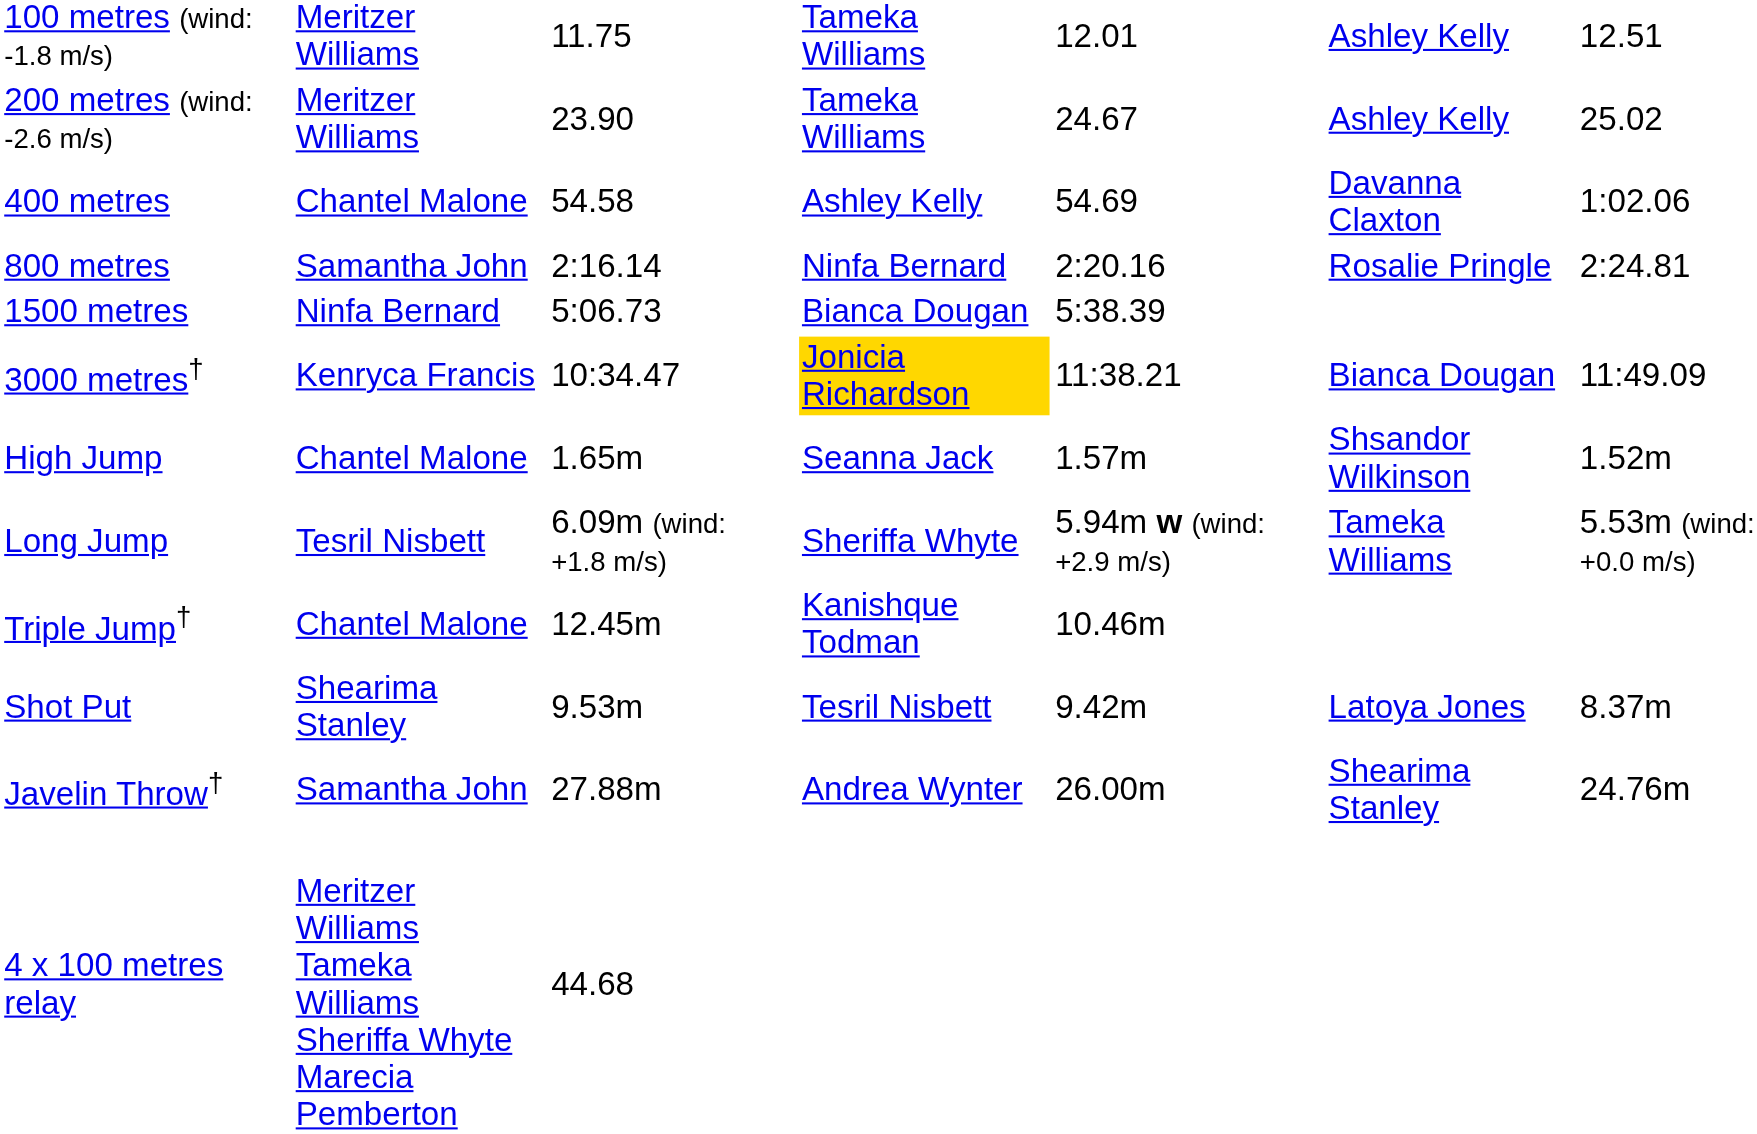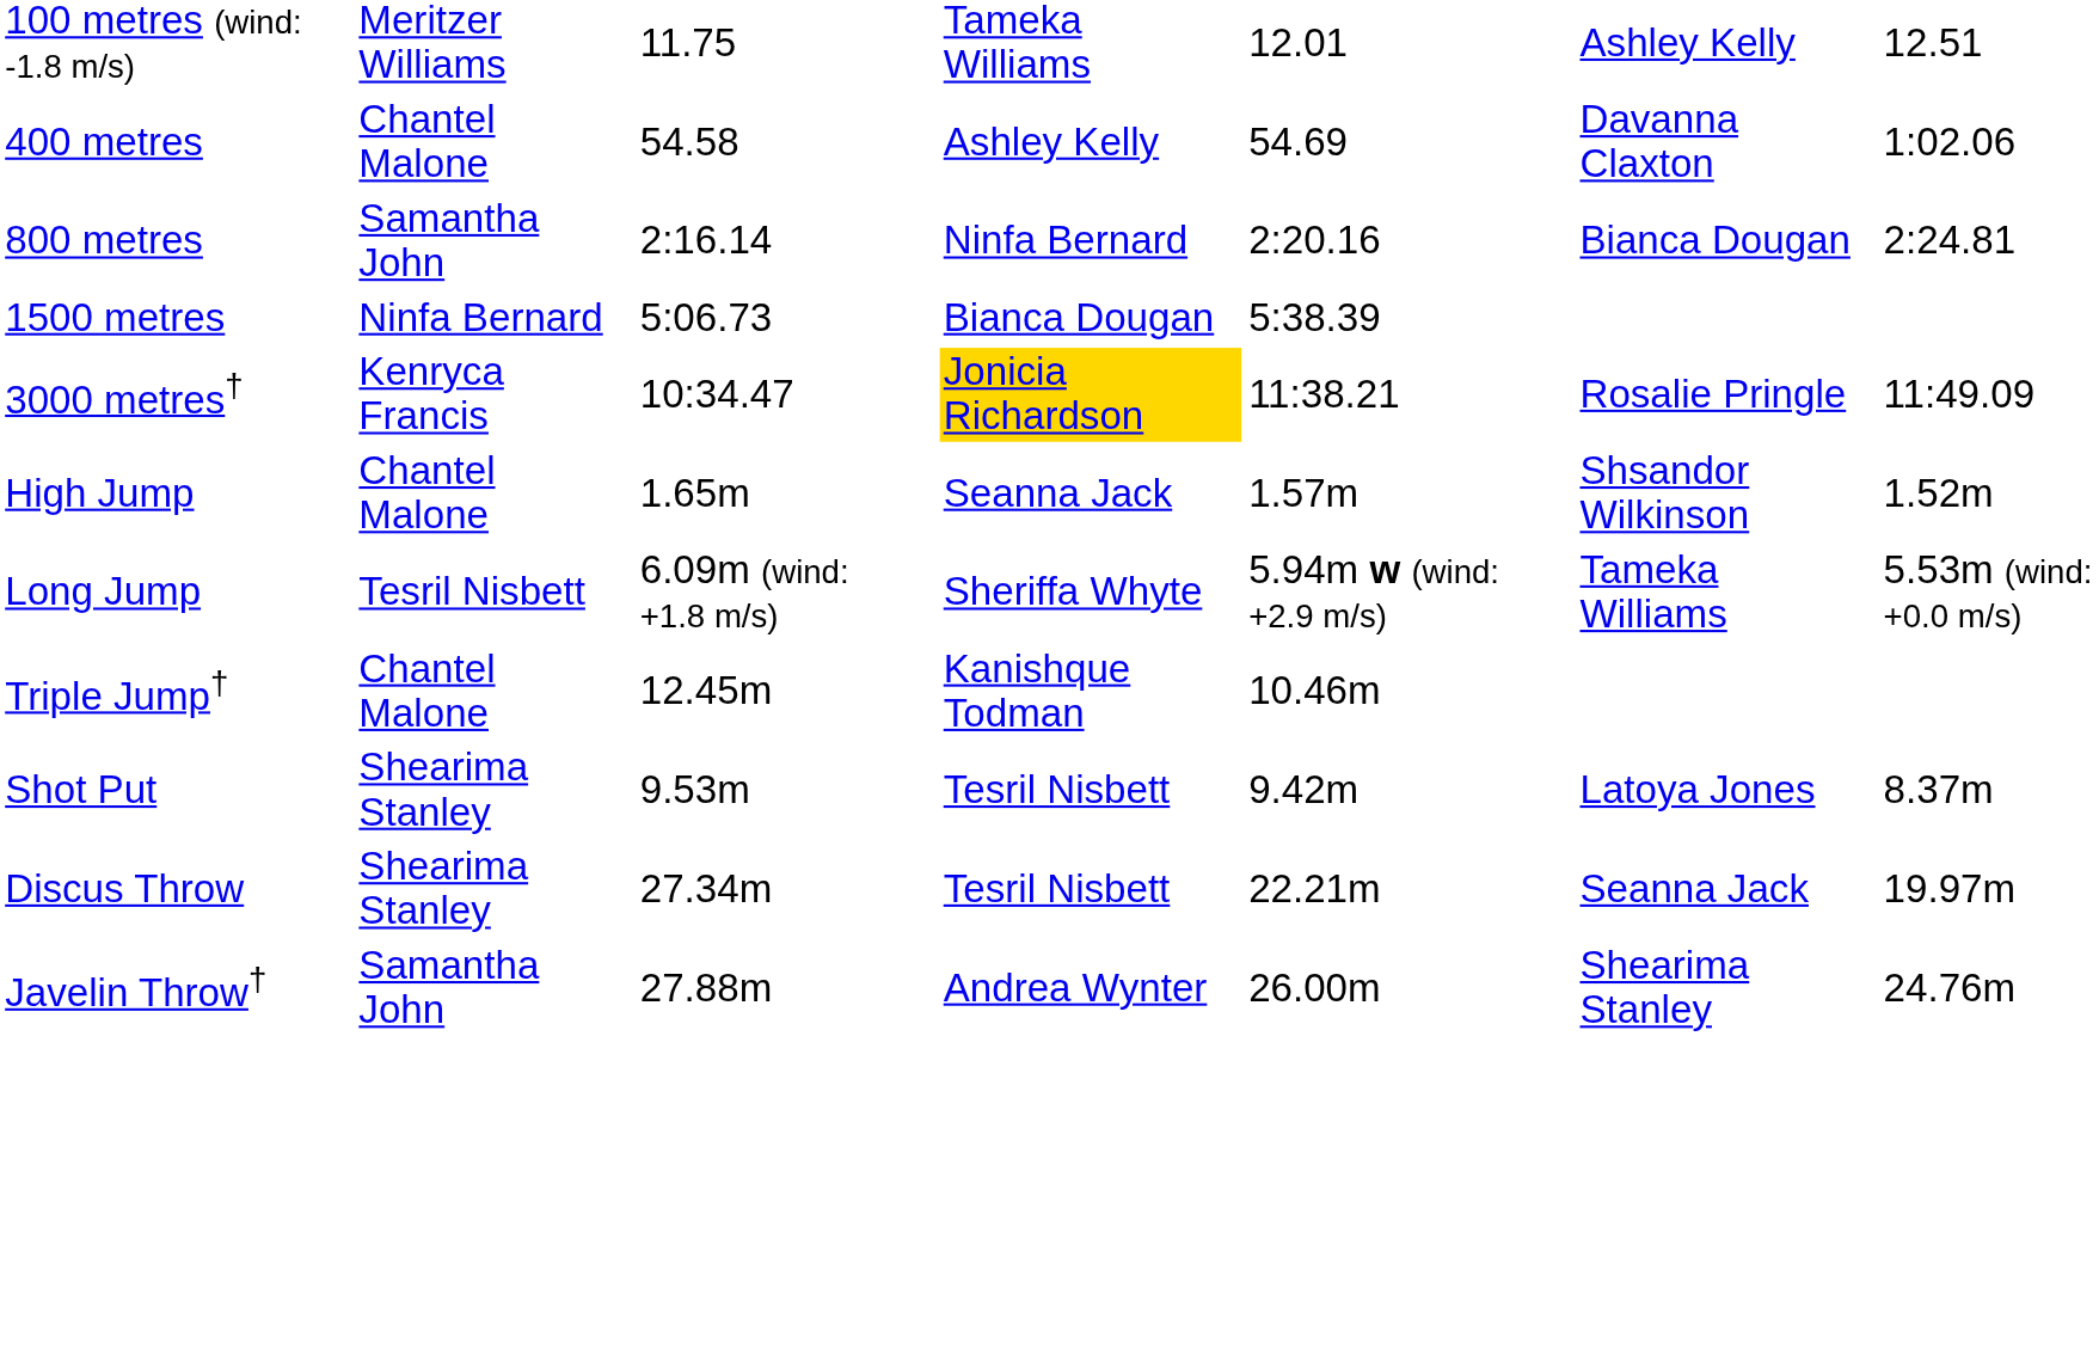- row: 200 metres (wind: -2.6 m/s) | Meritzer Williams | 23.90 | Tameka Williams | 24.67 | Ashley Kelly | 25.02
800 metres | column 6: Rosalie Pringle -> Bianca Dougan
3000 metres† | column 6: Bianca Dougan -> Rosalie Pringle
+ row: Discus Throw | Shearima Stanley | 27.34m | Tesril Nisbett | 22.21m | Seanna Jack | 19.97m
- row: 4 x 100 metres relay | Meritzer Williams Tameka Williams Sheriffa Whyte Marecia Pemberton | 44.68
